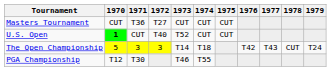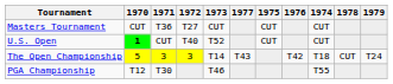columns swapped: 1974 <-> 1977
